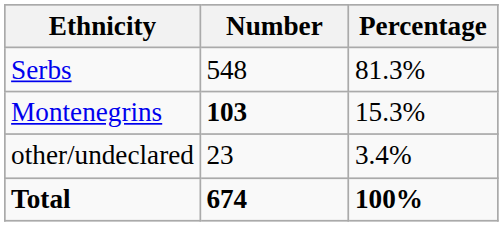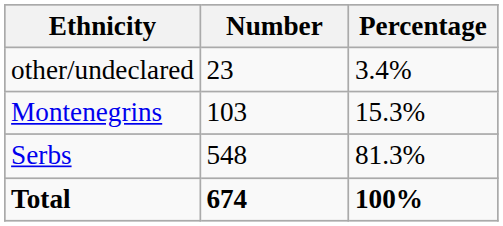rows swapped: Serbs <-> other/undeclared
Montenegrins | Number: bold -> normal
